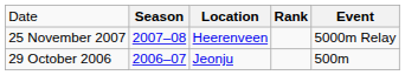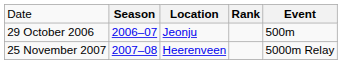rows swapped: 29 October 2006 <-> 25 November 2007
